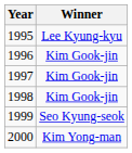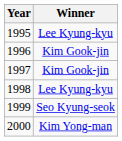1998 | Winner: Kim Gook-jin -> Lee Kyung-kyu
